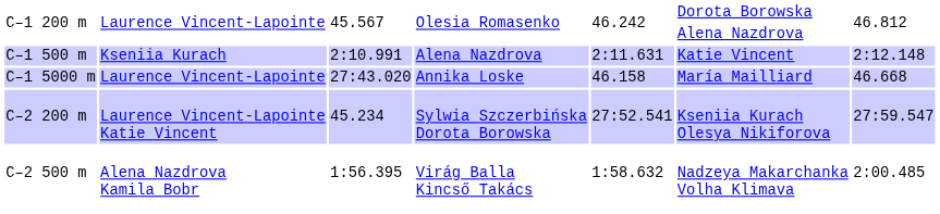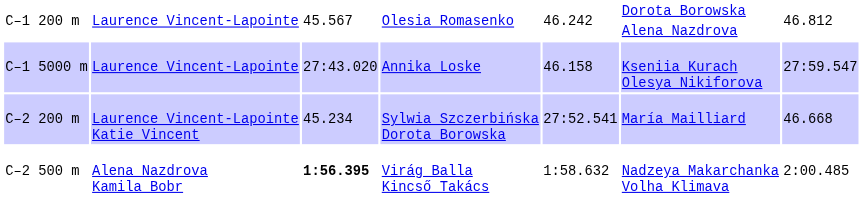- row: C–1 500 m | Kseniia Kurach | 2:10.991 | Alena Nazdrova | 2:11.631 | Katie Vincent | 2:12.148
C–1 5000 m | column 6: María Mailliard -> Kseniia Kurach Olesya Nikiforova
C–1 5000 m | column 7: 46.668 -> 27:59.547
C–2 200 m | column 6: Kseniia Kurach Olesya Nikiforova -> María Mailliard
C–2 200 m | column 7: 27:59.547 -> 46.668
C–2 500 m | column 3: normal -> bold
